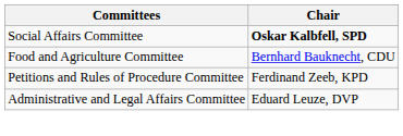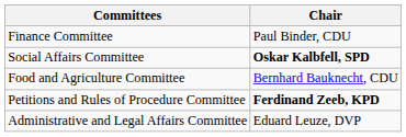+ row: Finance Committee | Paul Binder, CDU
Petitions and Rules of Procedure Committee | Chair: normal -> bold
